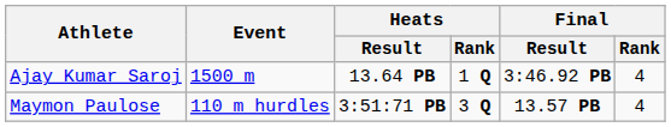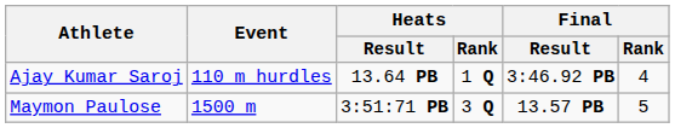Ajay Kumar Saroj | Event: 1500 m -> 110 m hurdles
Maymon Paulose | Event: 110 m hurdles -> 1500 m
Maymon Paulose | Final / Rank: 4 -> 5
